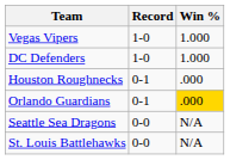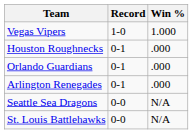- row: DC Defenders | 1-0 | 1.000
Orlando Guardians | Win %: gold background -> no background
+ row: Arlington Renegades | 0-1 | .000
